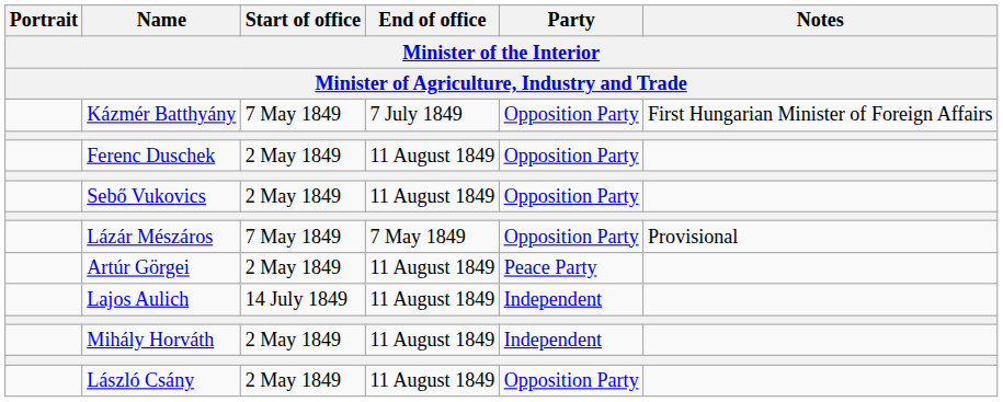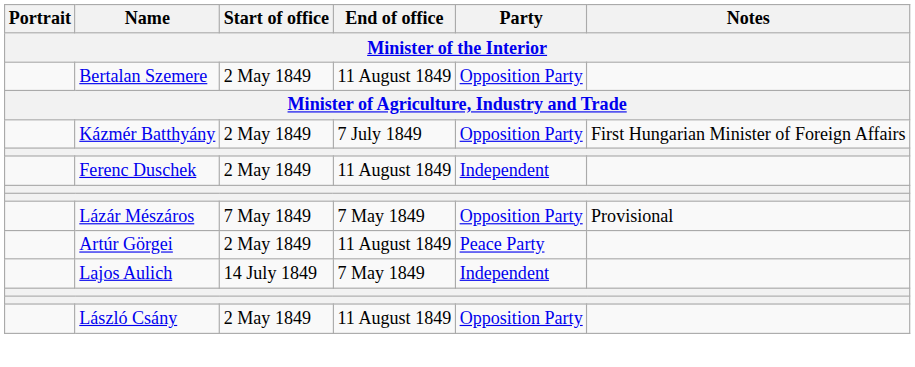+ row: Bertalan Szemere | 2 May 1849 | 11 August 1849 | Opposition Party
Kázmér Batthyány | Start of office: 7 May 1849 -> 2 May 1849
Ferenc Duschek | Party: Opposition Party -> Independent
- row: Sebő Vukovics | 2 May 1849 | 11 August 1849 | Opposition Party
Lajos Aulich | End of office: 11 August 1849 -> 7 May 1849
- row: Mihály Horváth | 2 May 1849 | 11 August 1849 | Independent
